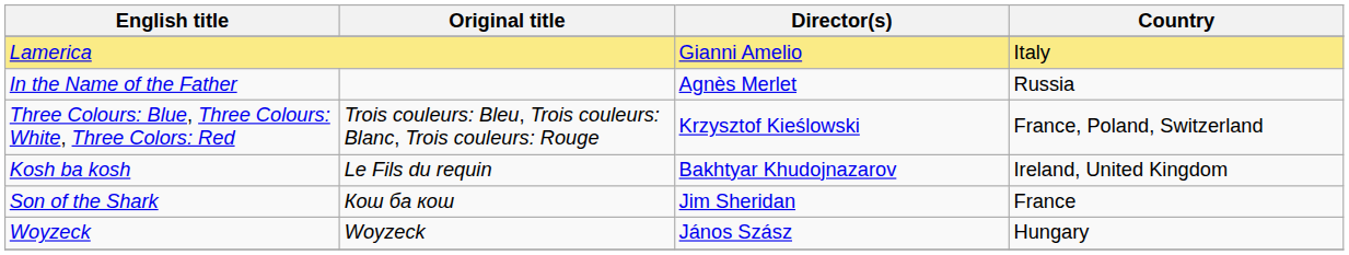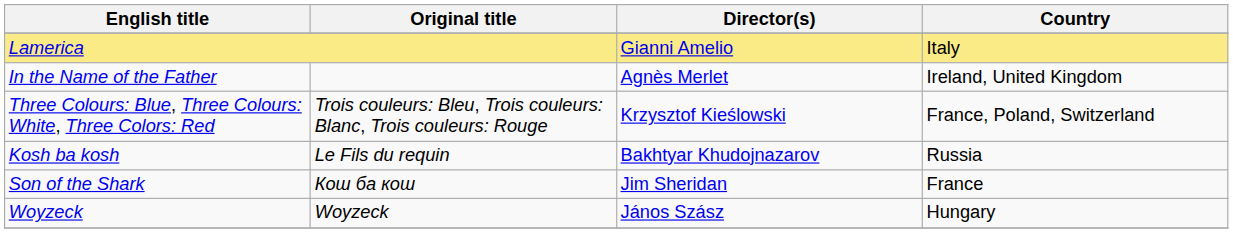In the Name of the Father | Country: Russia -> Ireland, United Kingdom
Kosh ba kosh | Country: Ireland, United Kingdom -> Russia
